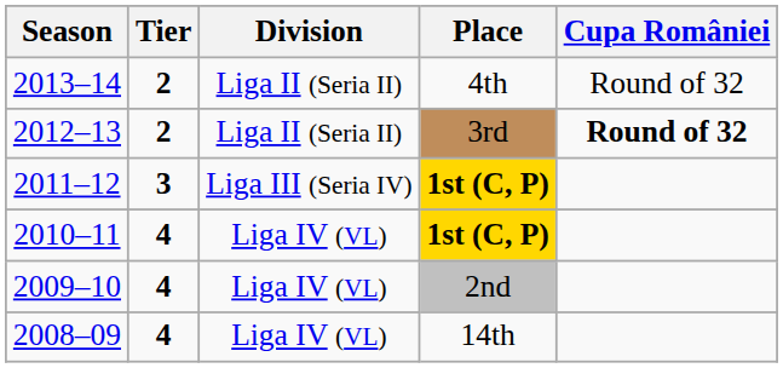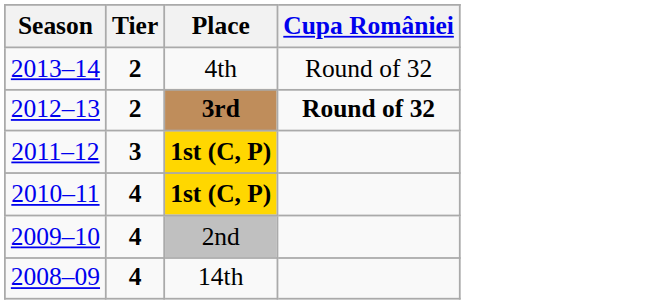- column: Division | Liga II (Seria II) | Liga II (Seria II) | Liga III (Seria IV) | Liga IV (VL) | Liga IV (VL) | Liga IV (VL)
2012–13 | Place: normal -> bold
